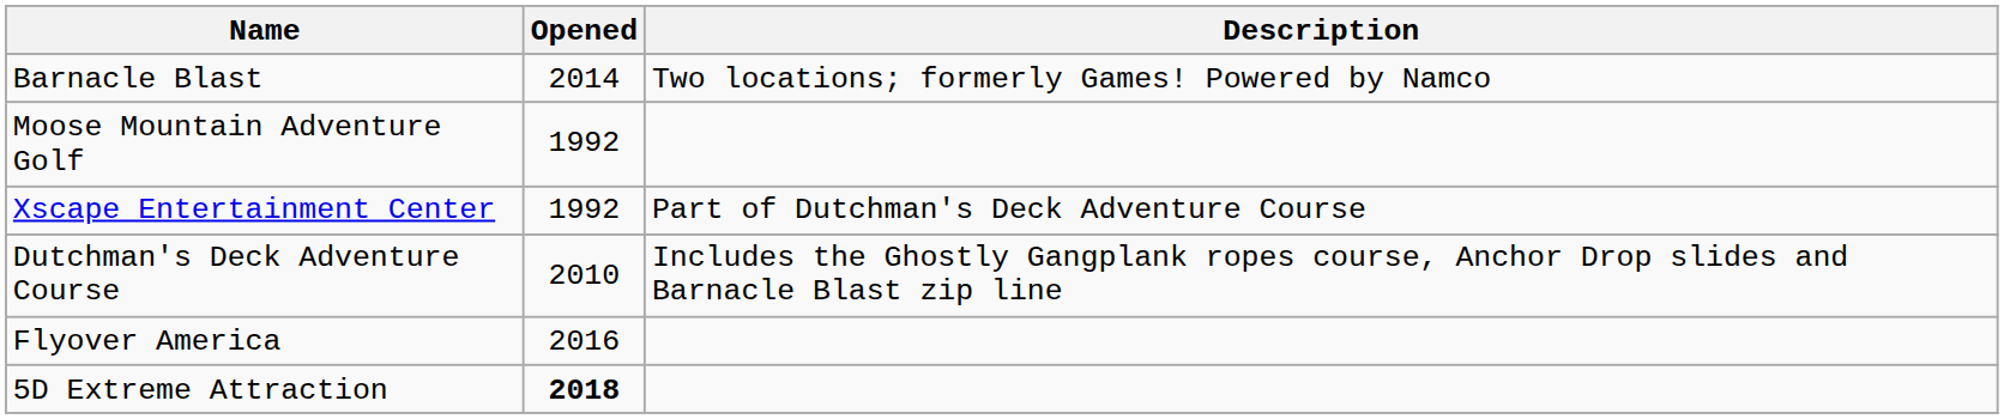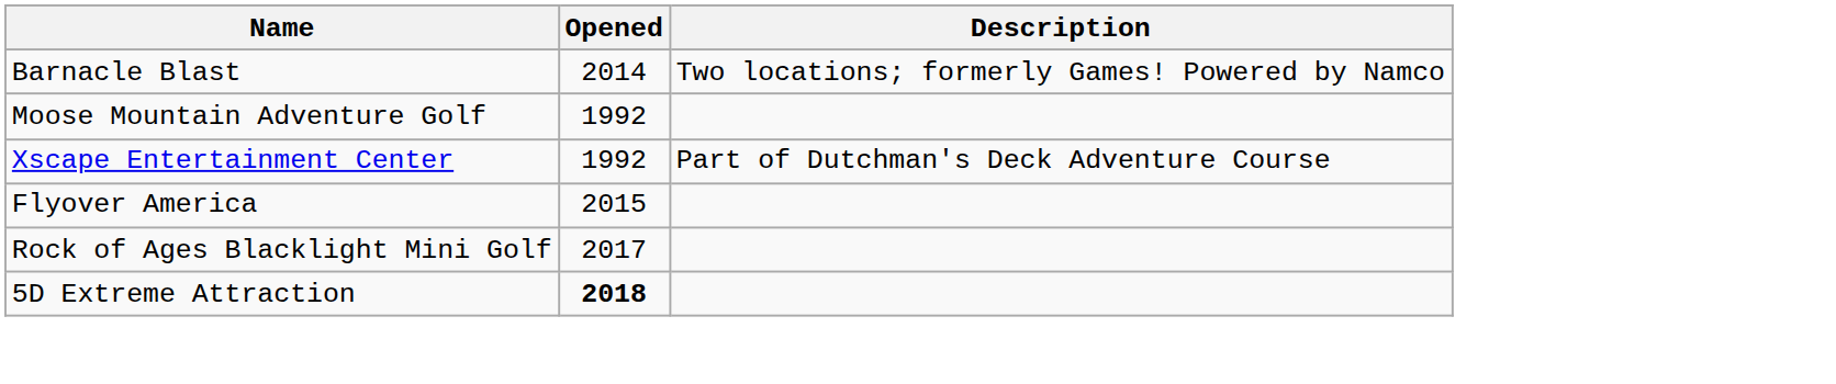- row: Dutchman's Deck Adventure Course | 2010 | Includes the Ghostly Gangplank ropes course, Anchor Drop slides and Barnacle Blast zip line
Flyover America | Opened: 2016 -> 2015
+ row: Rock of Ages Blacklight Mini Golf | 2017
